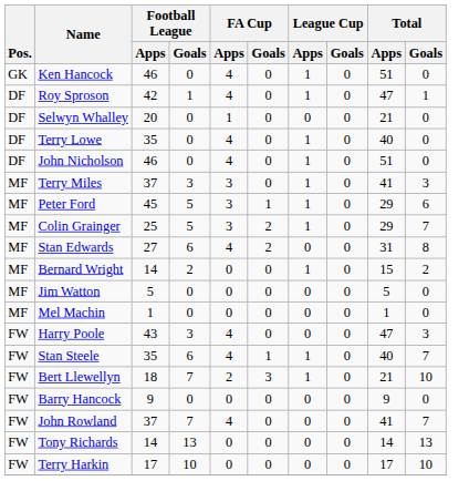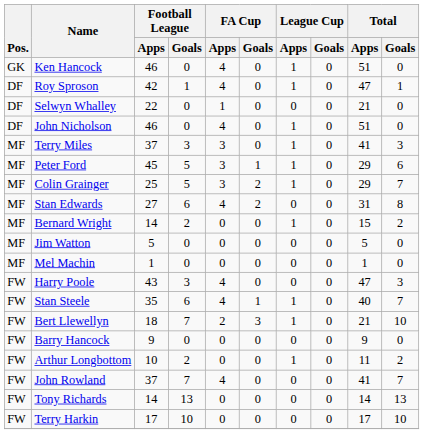Selwyn Whalley | Football League / Apps: 20 -> 22
- row: DF | Terry Lowe | 35 | 0 | 4 | 0 | 1 | 0 | 40 | 0
+ row: FW | Arthur Longbottom | 10 | 2 | 0 | 0 | 1 | 0 | 11 | 2
